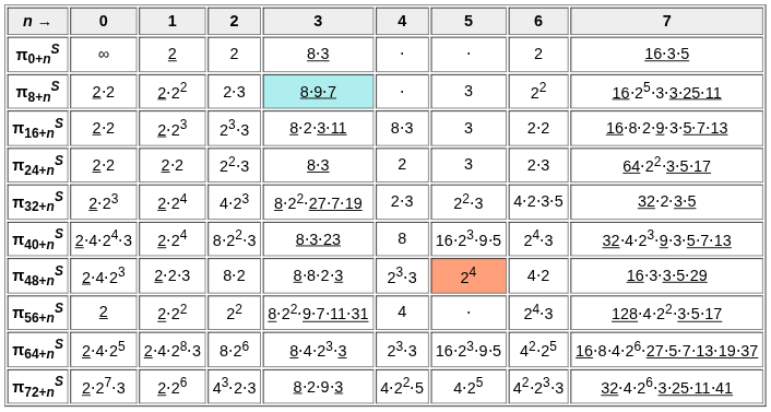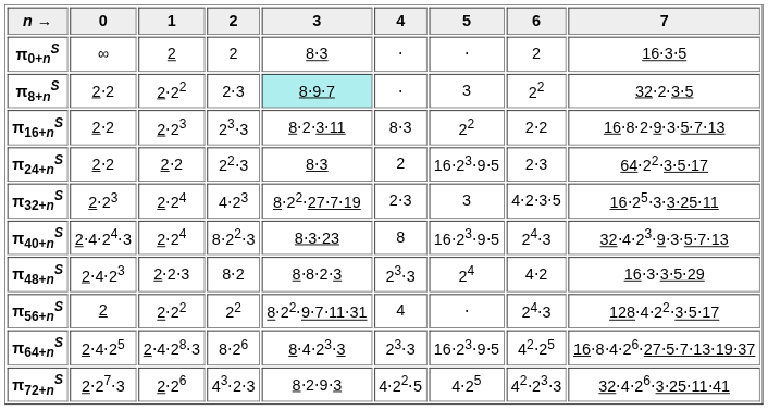π8+nS | 7: 16⋅25⋅3⋅3⋅25⋅11 -> 32⋅2⋅3⋅5
π16+nS | 5: 3 -> 22
π24+nS | 5: 3 -> 16⋅23⋅9⋅5
π32+nS | 5: 22⋅3 -> 3
π32+nS | 7: 32⋅2⋅3⋅5 -> 16⋅25⋅3⋅3⋅25⋅11
π48+nS | 5: lightsalmon background -> no background
